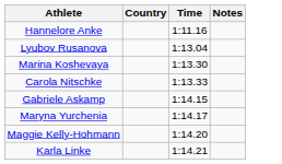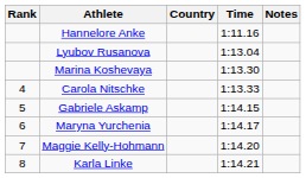+ column: Rank | 4 | 5 | 6 | 7 | 8
